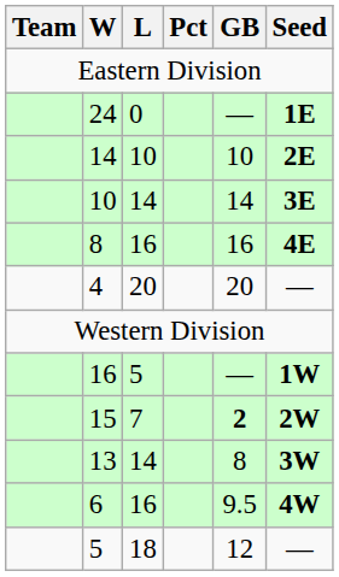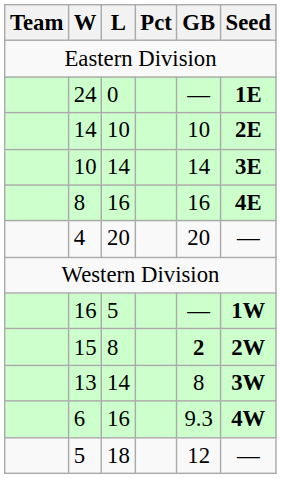15 | L: 7 -> 8
6 | GB: 9.5 -> 9.3
